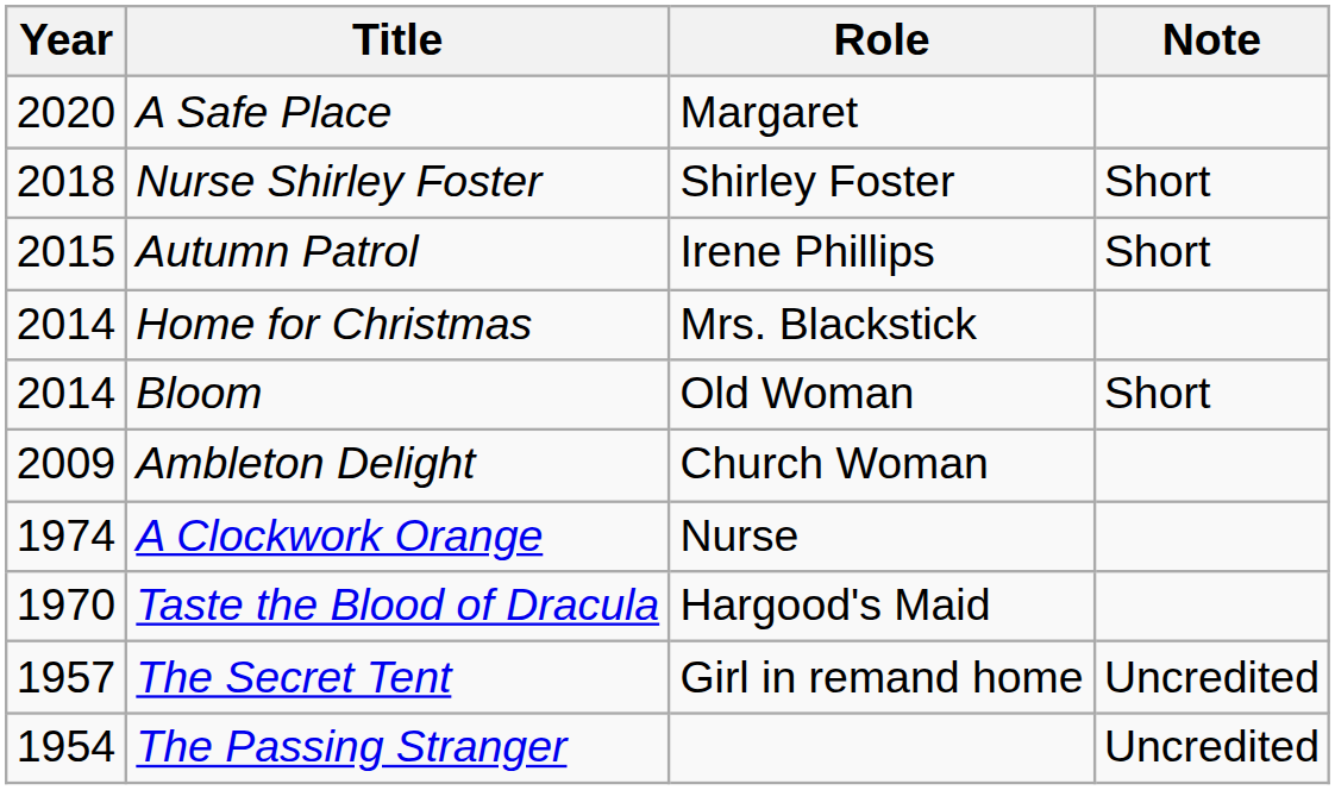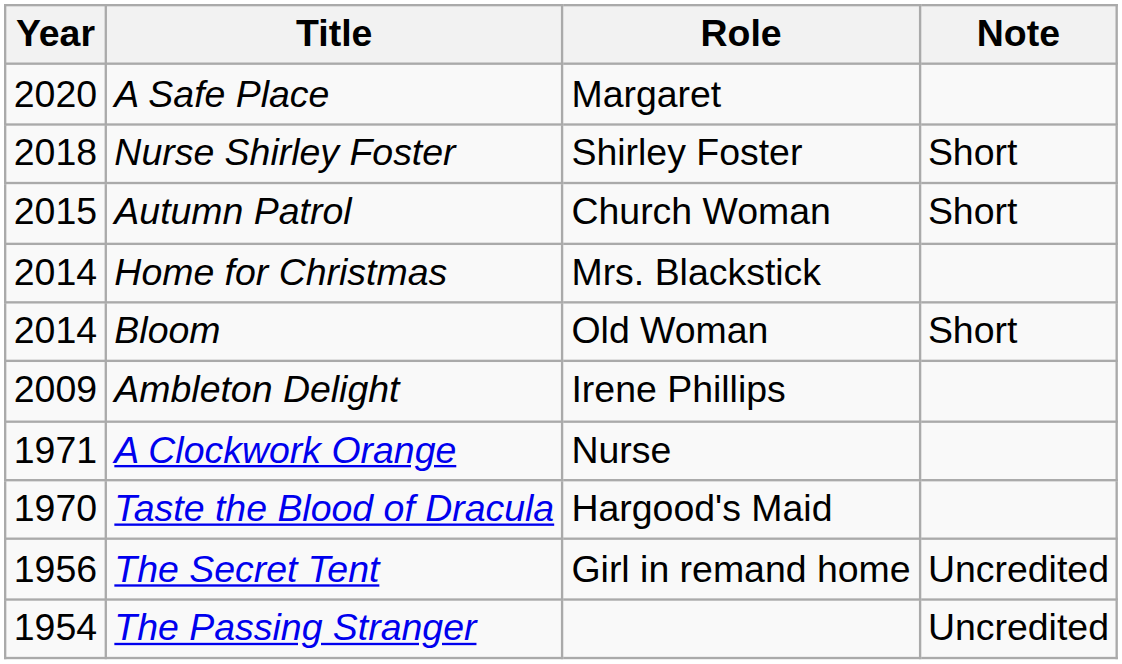Autumn Patrol | Role: Irene Phillips -> Church Woman
Ambleton Delight | Role: Church Woman -> Irene Phillips
A Clockwork Orange | Year: 1974 -> 1971
The Secret Tent | Year: 1957 -> 1956
